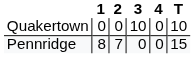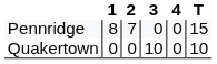rows swapped: Quakertown <-> Pennridge
